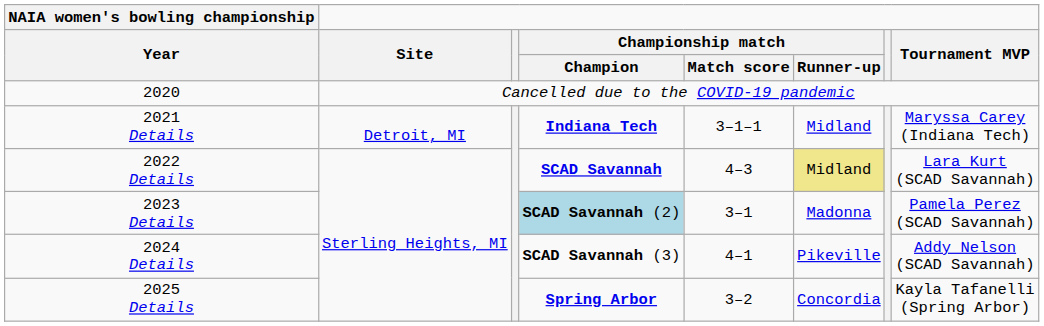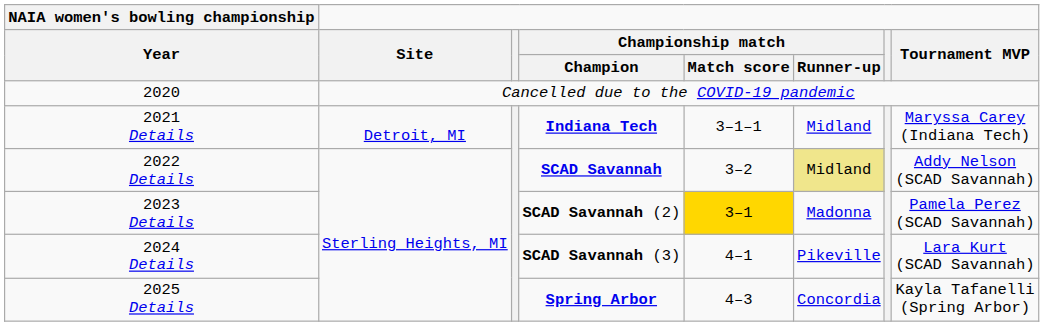2022 Details | Championship match / Match score: 4–3 -> 3–2
2022 Details | Tournament MVP: Lara Kurt (SCAD Savannah) -> Addy Nelson (SCAD Savannah)
2023 Details | Championship match / Champion: lightblue background -> no background
2023 Details | Championship match / Match score: no background -> gold background
2024 Details | Tournament MVP: Addy Nelson (SCAD Savannah) -> Lara Kurt (SCAD Savannah)
2025 Details | Championship match / Match score: 3–2 -> 4–3
